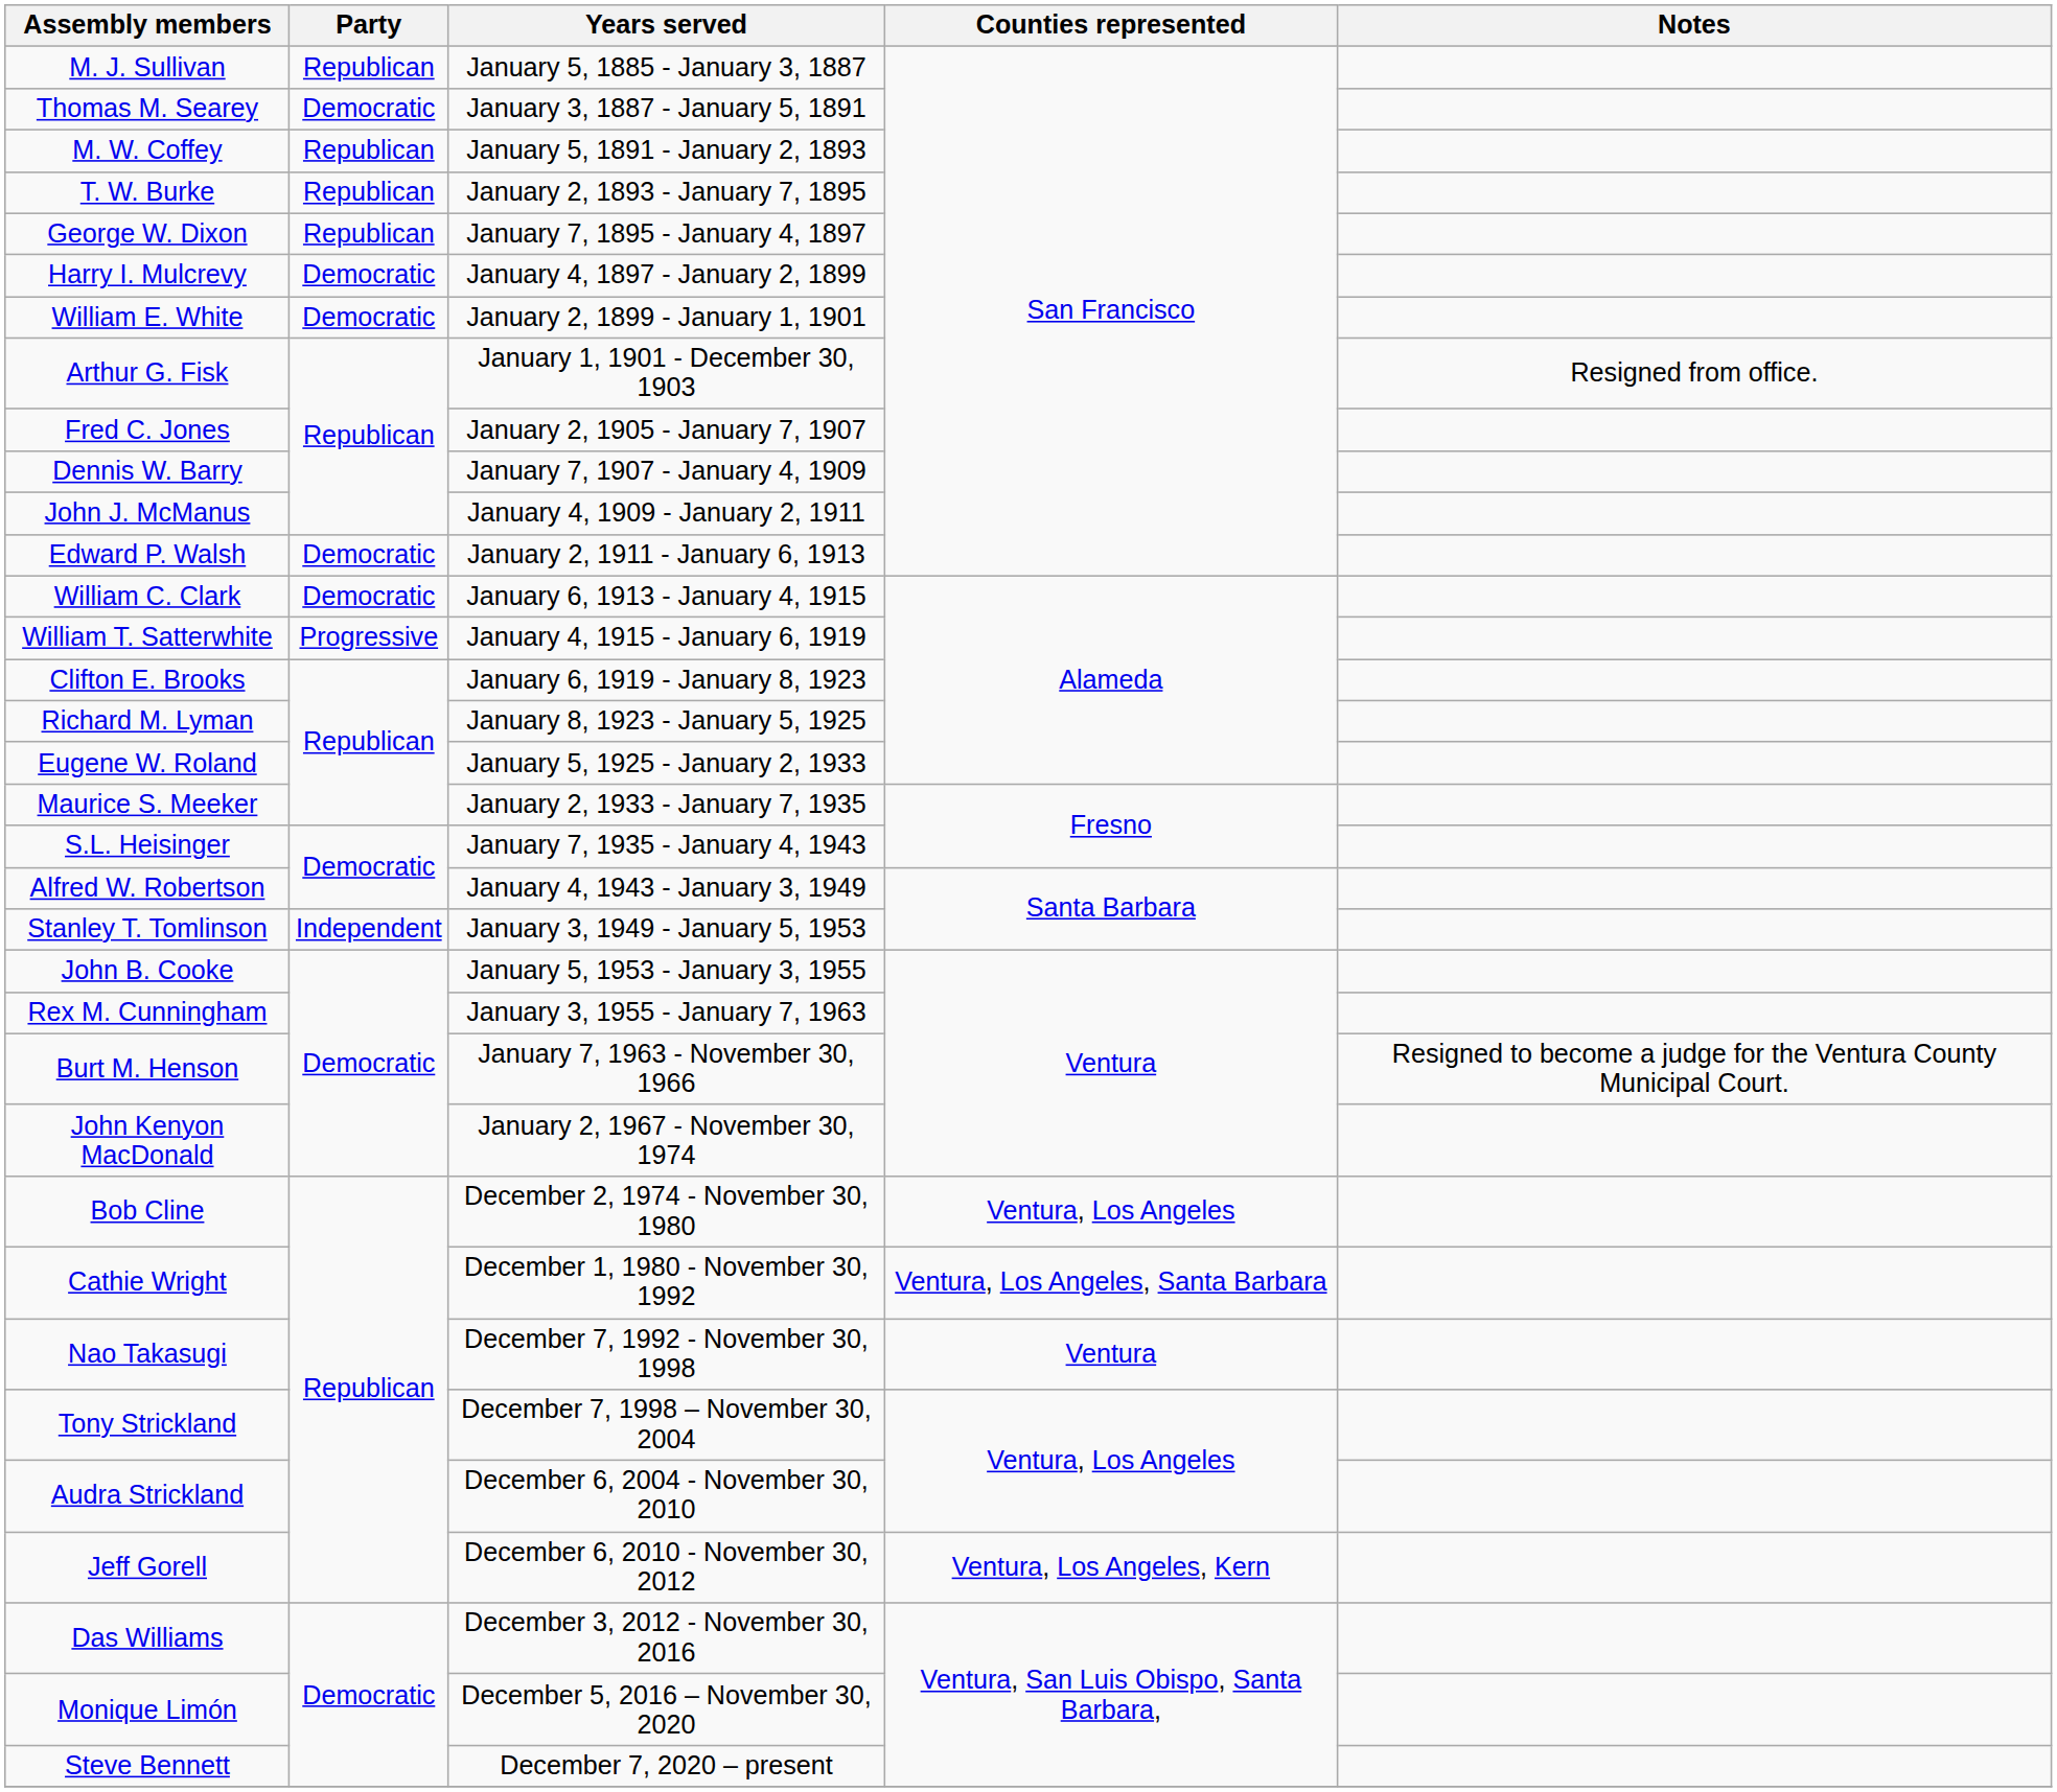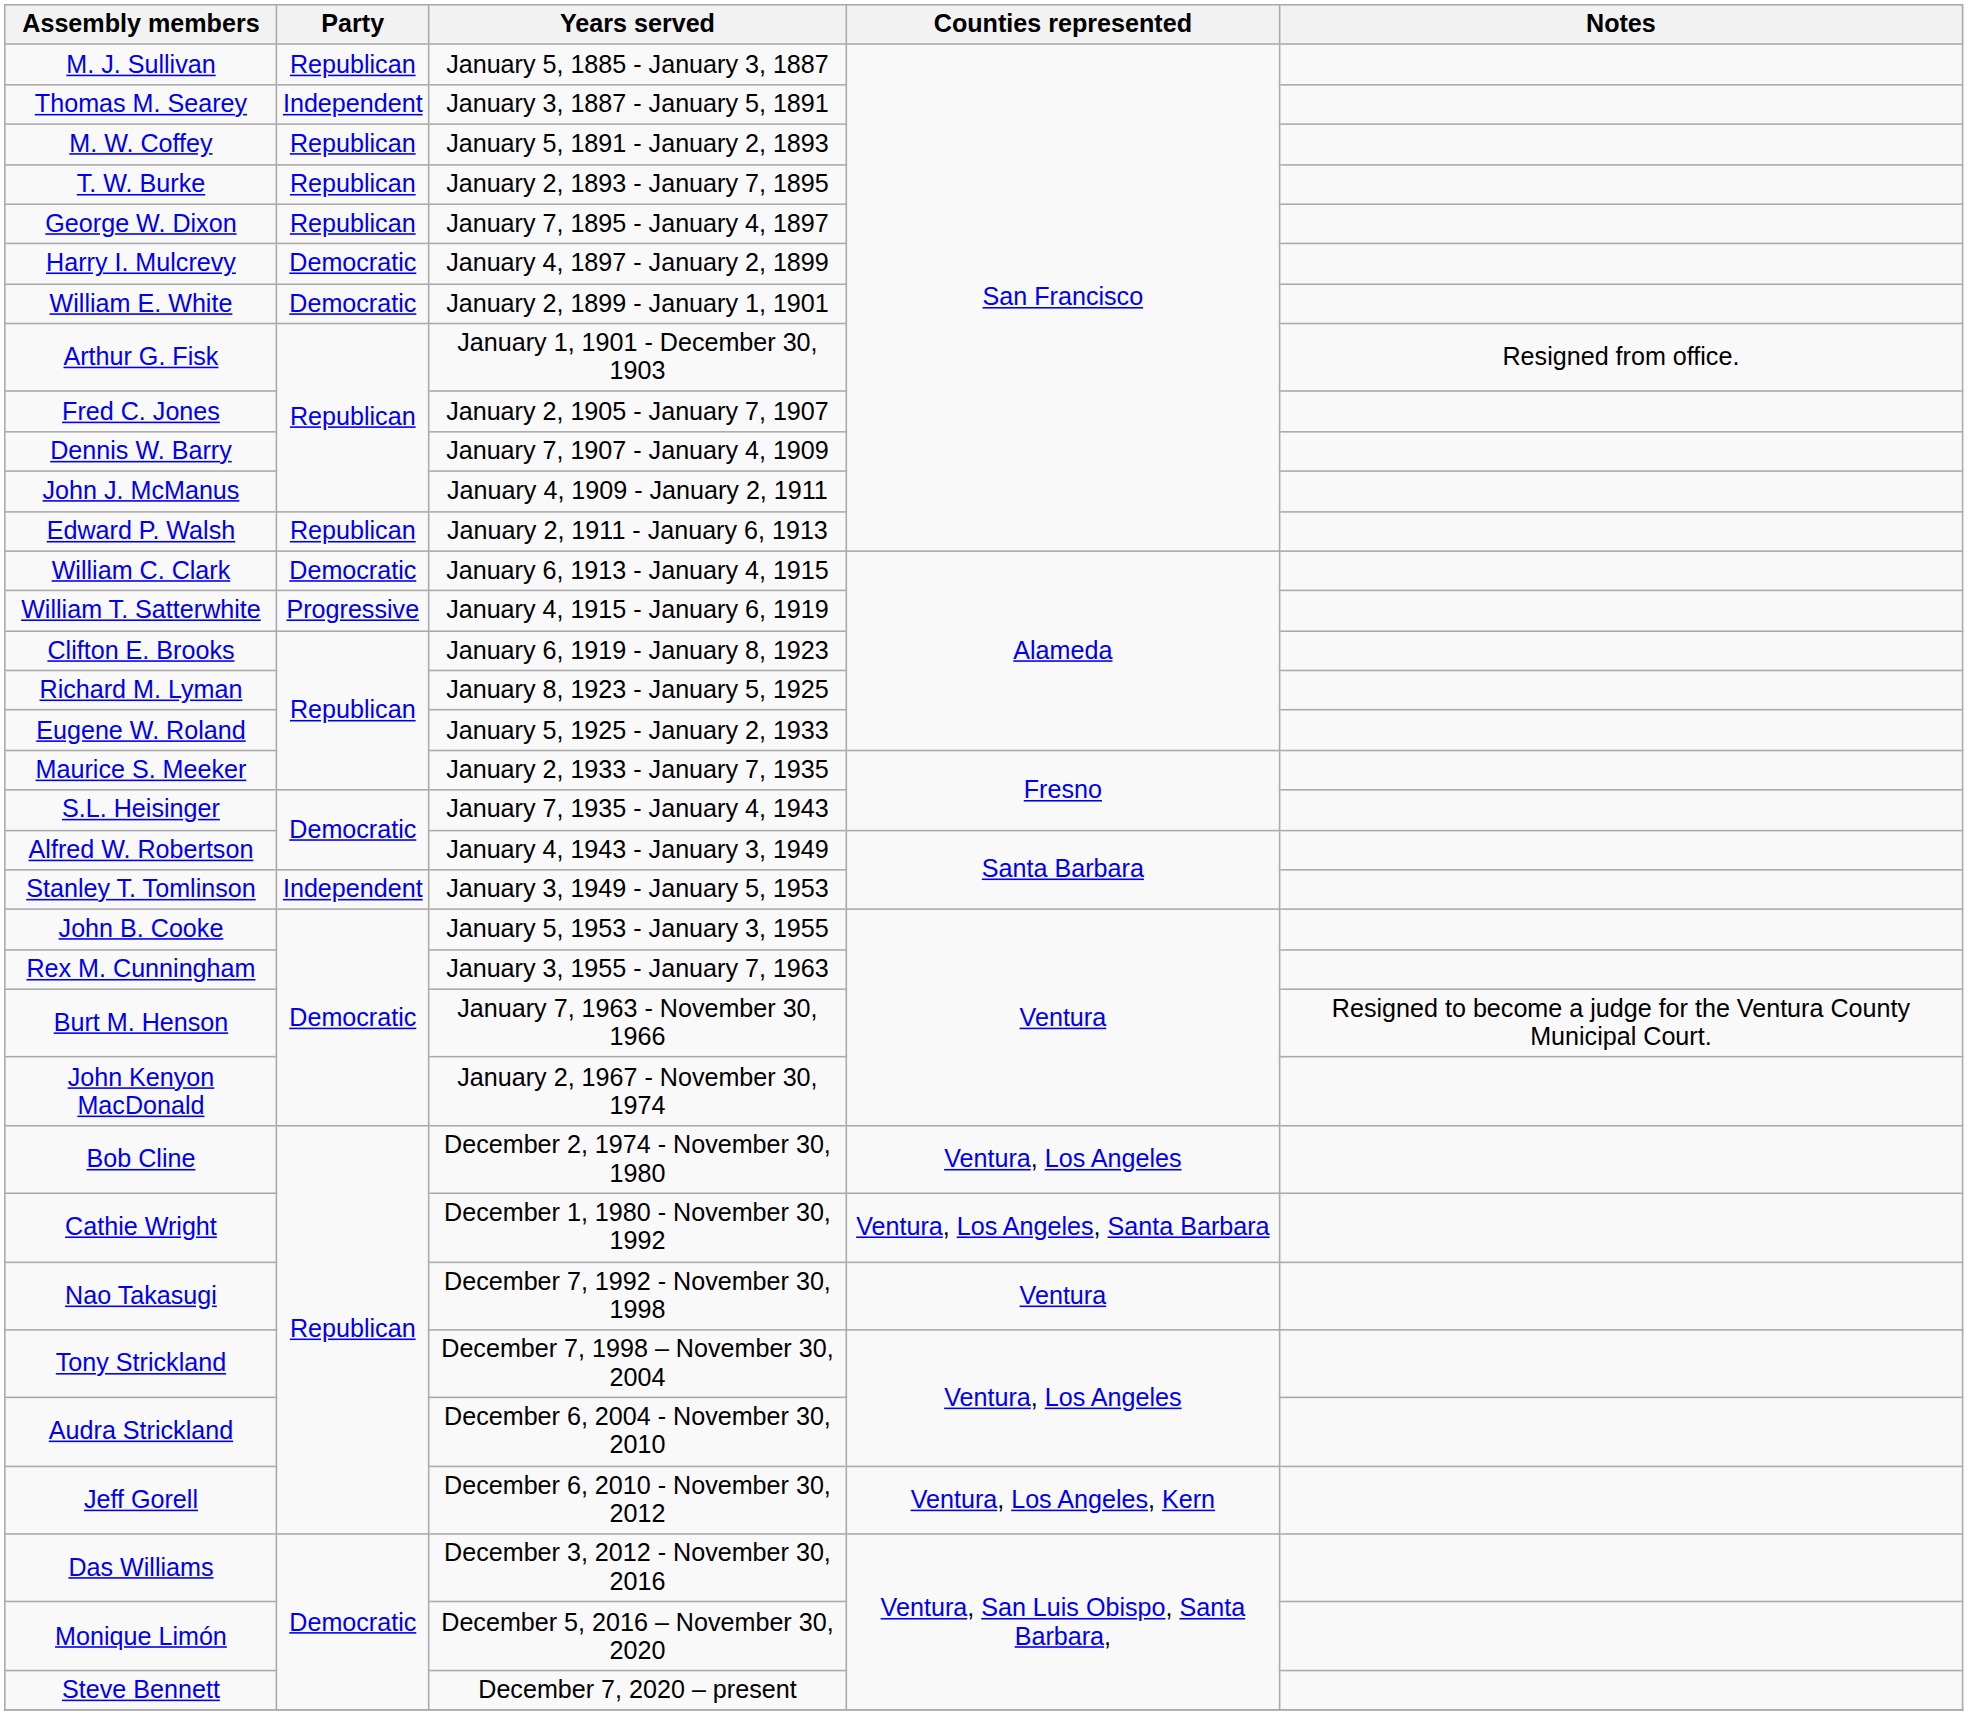Thomas M. Searey | Party: Democratic -> Independent
Edward P. Walsh | Party: Democratic -> Republican
